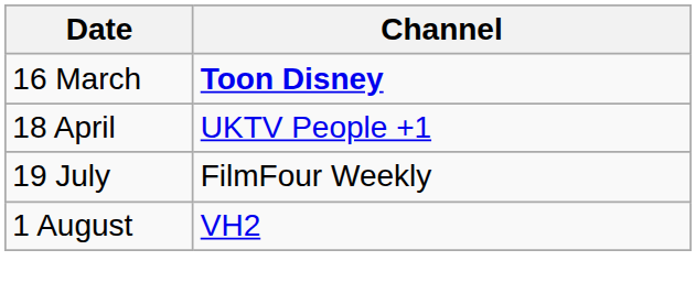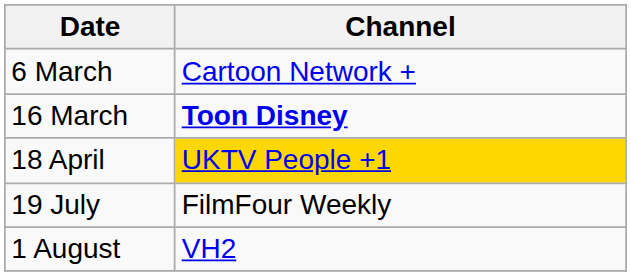+ row: 6 March | Cartoon Network +
18 April | Channel: no background -> gold background
